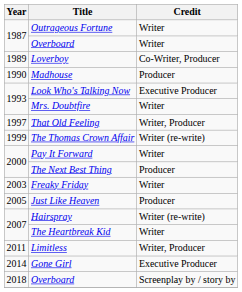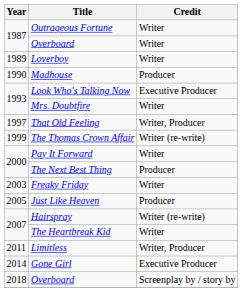Loverboy | Credit: Co-Writer, Producer -> Writer
